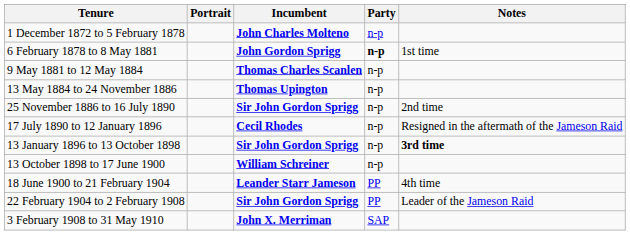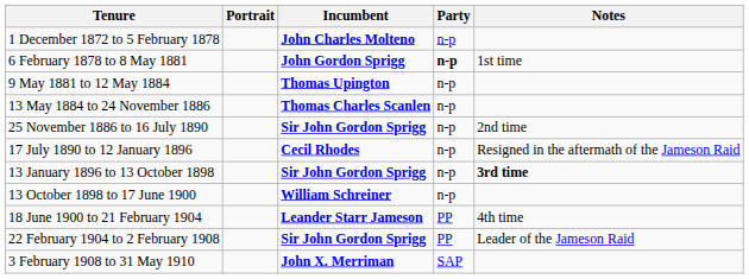9 May 1881 to 12 May 1884 | Incumbent: Thomas Charles Scanlen -> Thomas Upington
13 May 1884 to 24 November 1886 | Incumbent: Thomas Upington -> Thomas Charles Scanlen
